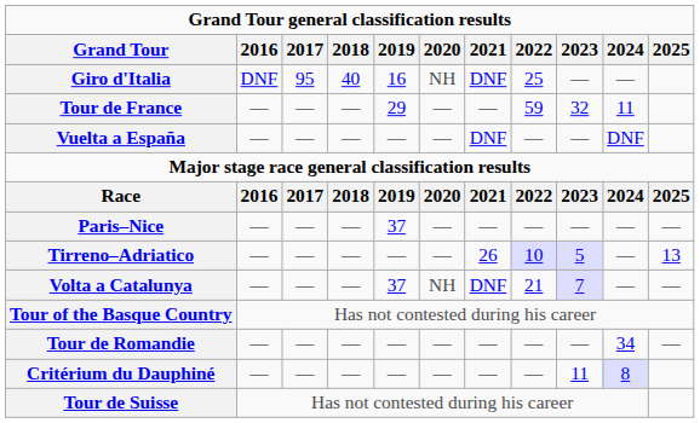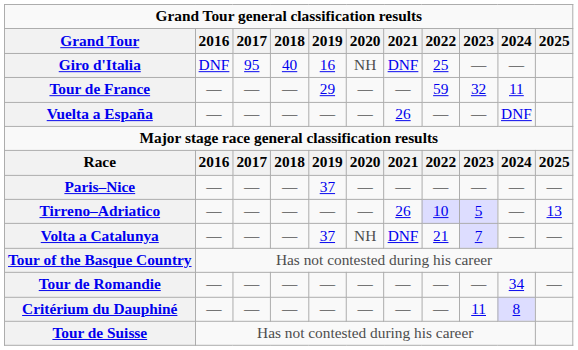Vuelta a España | 2021: DNF -> 26
